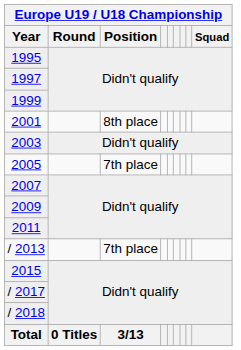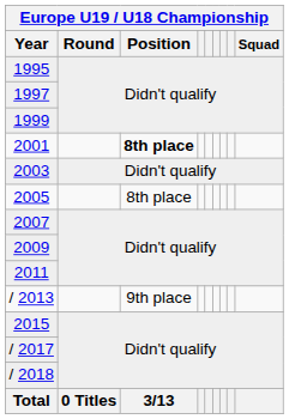2001 | Europe U19 / U18 Championship / Position: normal -> bold
2005 | Europe U19 / U18 Championship / Position: 7th place -> 8th place
/ 2013 | Europe U19 / U18 Championship / Position: 7th place -> 9th place
